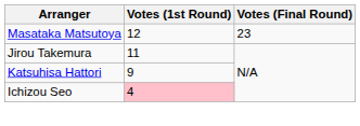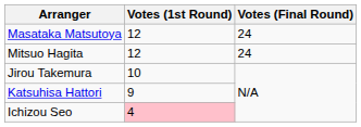Masataka Matsutoya | Votes (Final Round): 23 -> 24
+ row: Mitsuo Hagita | 12 | 24
Jirou Takemura | Votes (1st Round): 11 -> 10
